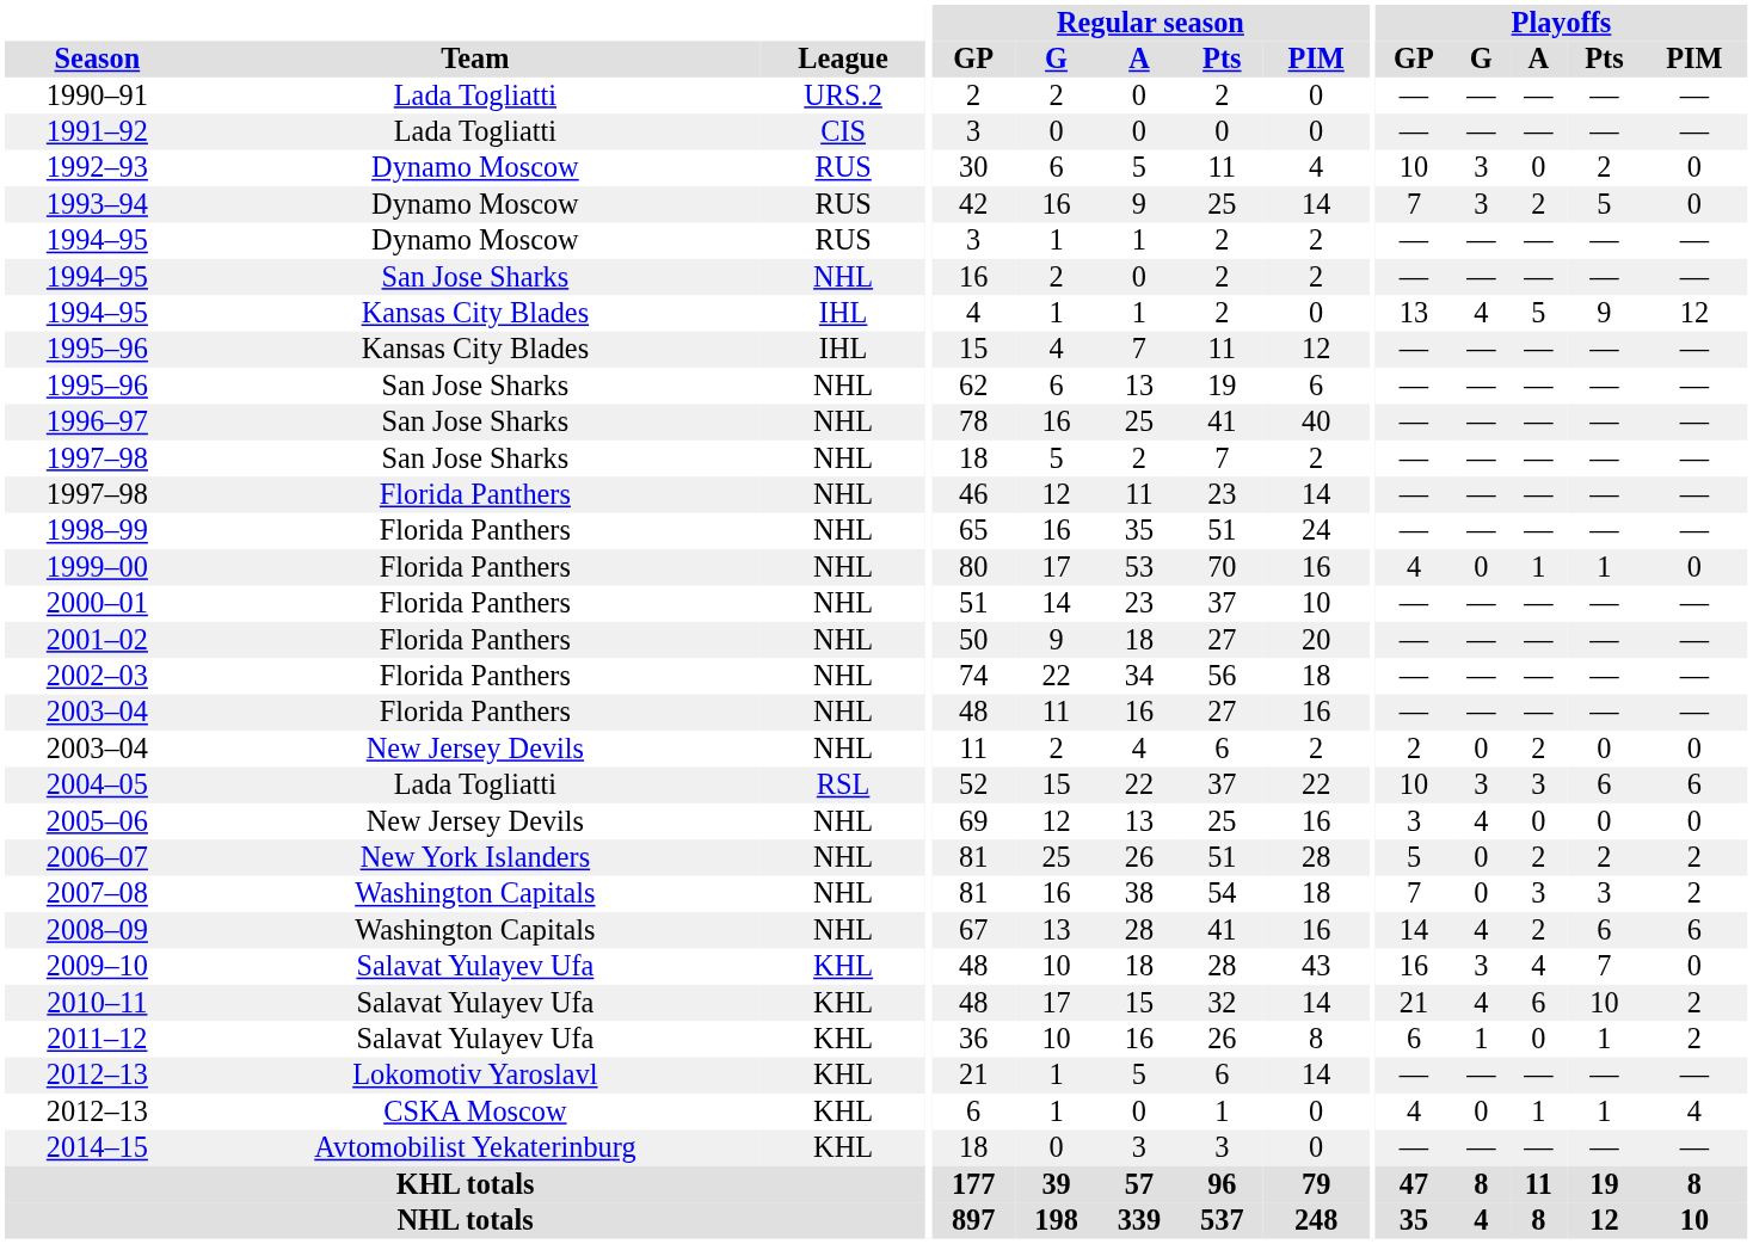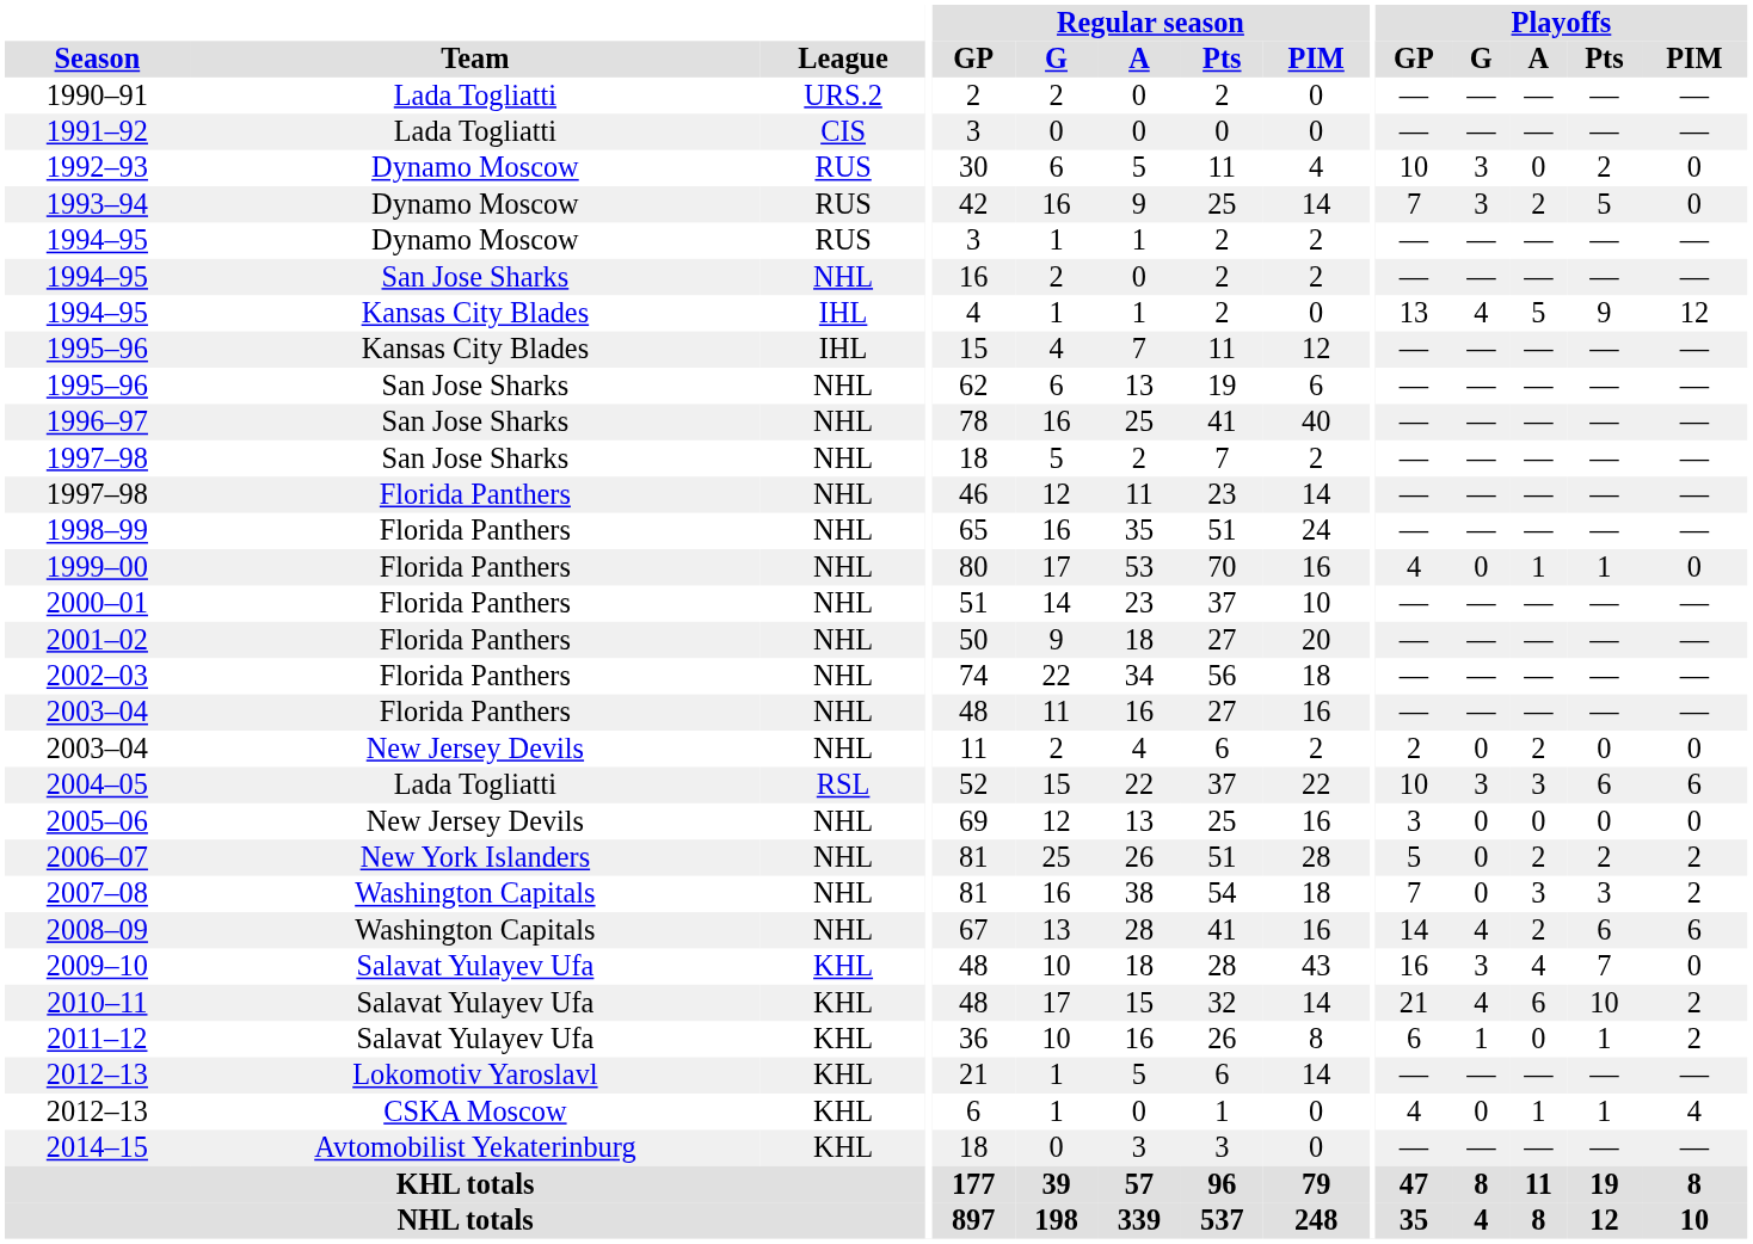2005–06 | Playoffs / G: 4 -> 0
